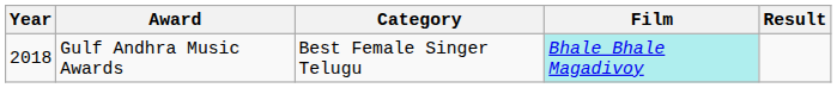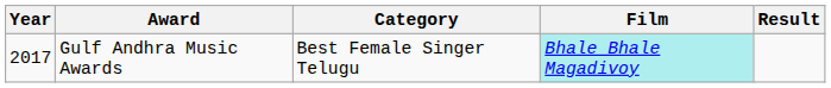Gulf Andhra Music Awards | Year: 2018 -> 2017
